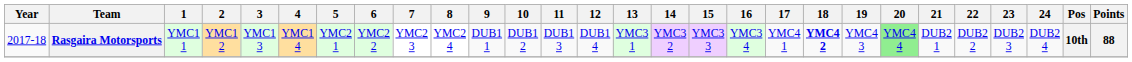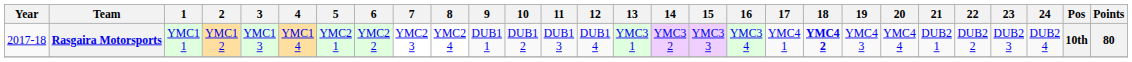Rasgaira Motorsports | 20: lightgreen background -> no background
Rasgaira Motorsports | Points: 88 -> 80
